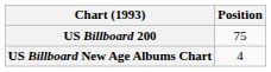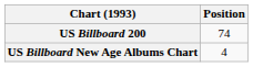US Billboard 200 | Position: 75 -> 74
